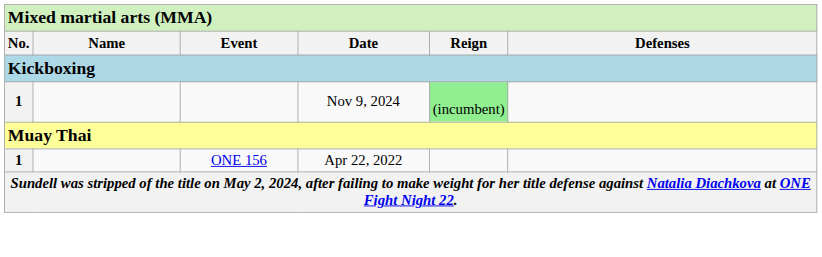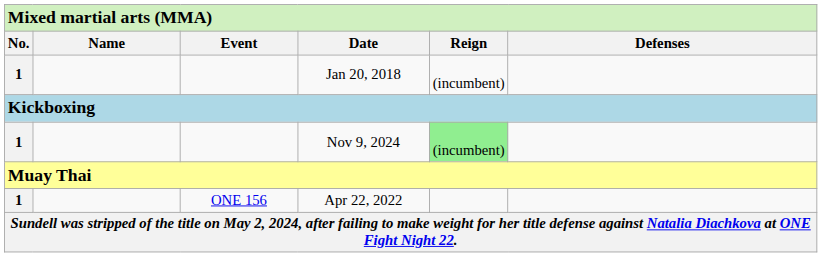+ row: 1 | Jan 20, 2018 | (incumbent)
